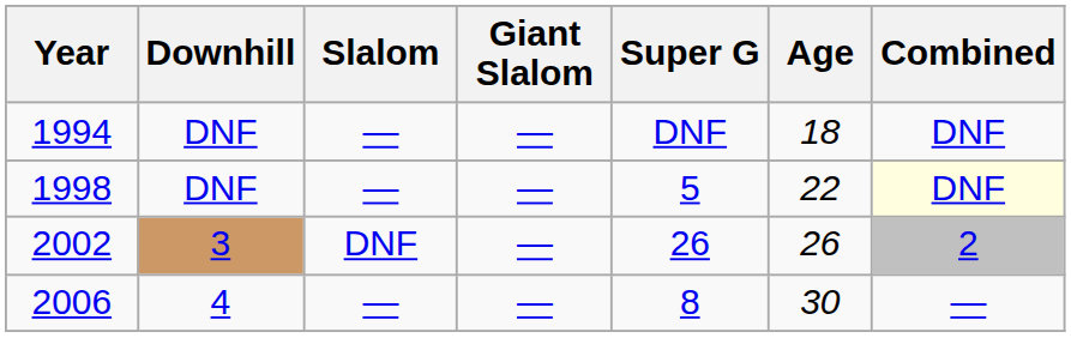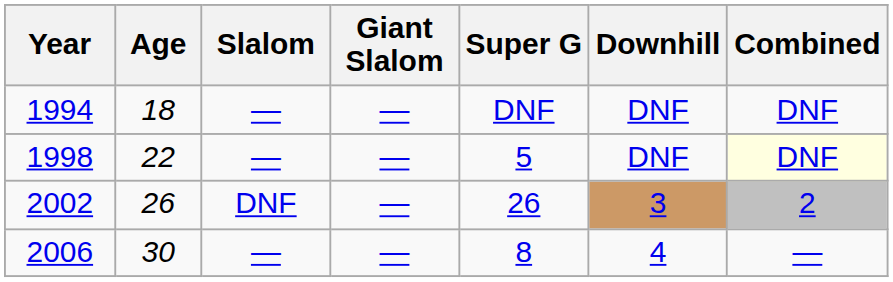columns swapped: Age <-> Downhill
